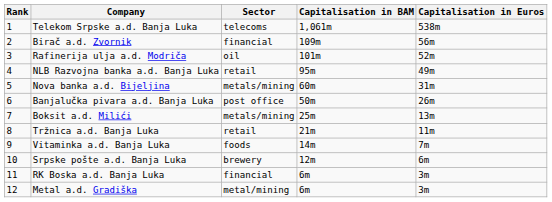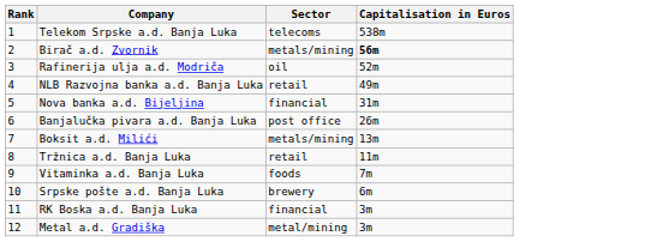- column: Capitalisation in BAM | 1,061m | 109m | 101m | 95m | 60m | 50m | 25m | 21m | 14m | 12m | 6m | 6m
Birač a.d. Zvornik | Sector: financial -> metals/mining
Birač a.d. Zvornik | Capitalisation in Euros: normal -> bold
Nova banka a.d. Bijeljina | Sector: metals/mining -> financial
